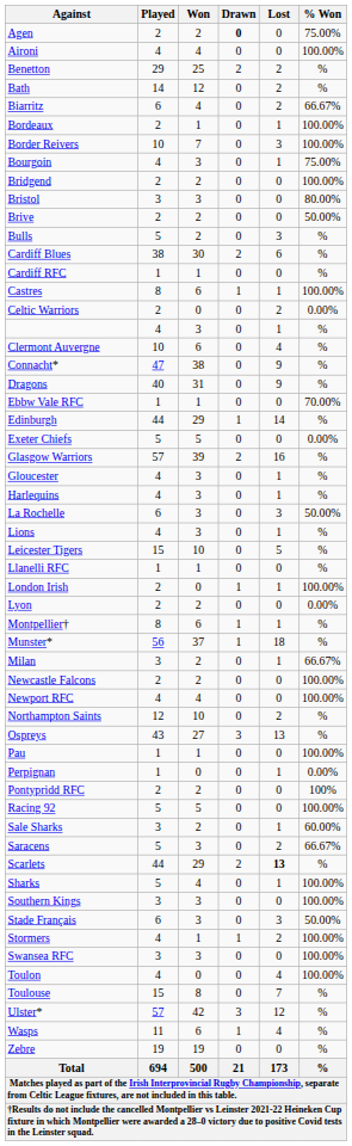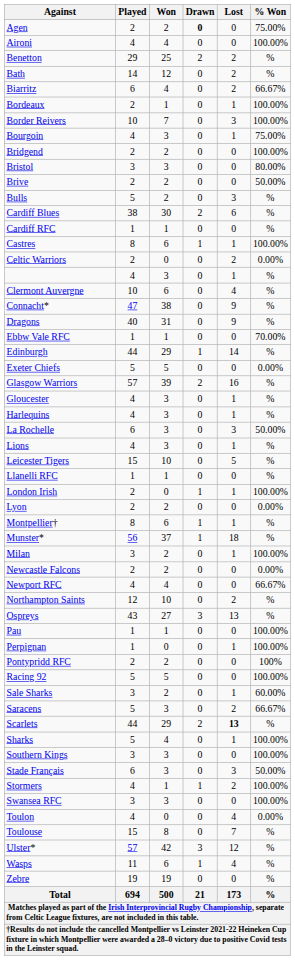Milan | % Won: 66.67% -> 100.00%
Newcastle Falcons | % Won: 100.00% -> 0.00%
Newport RFC | % Won: 100.00% -> 66.67%
Perpignan | % Won: 0.00% -> 100.00%
Toulon | % Won: 100.00% -> 0.00%
